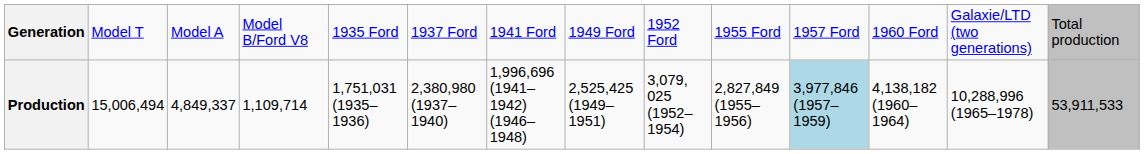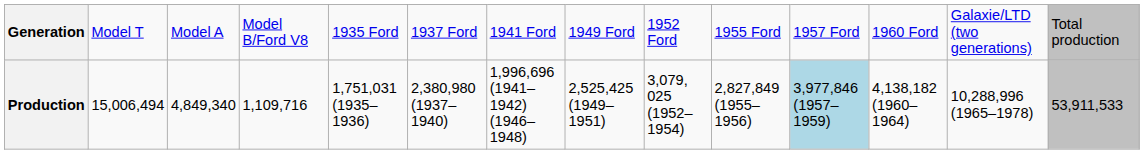Production | column 3: 4,849,337 -> 4,849,340
Production | column 4: 1,109,714 -> 1,109,716
